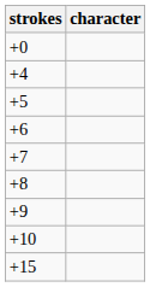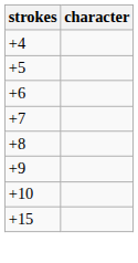- row: +0
